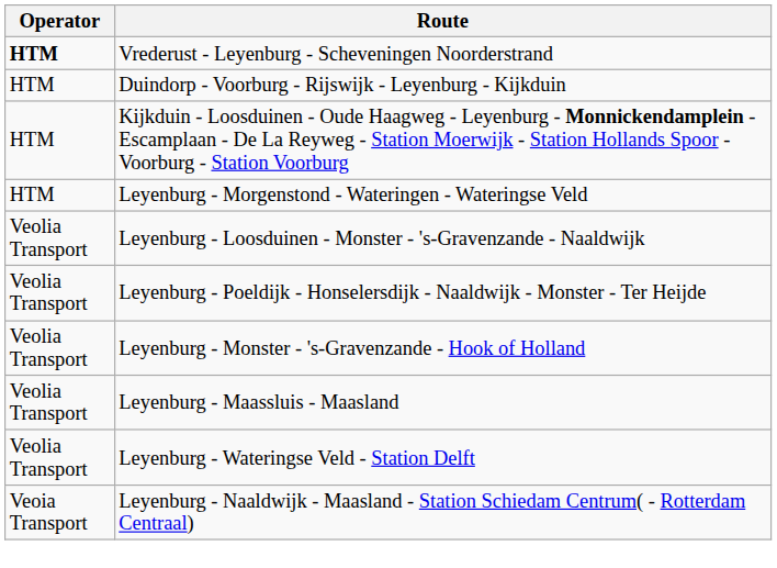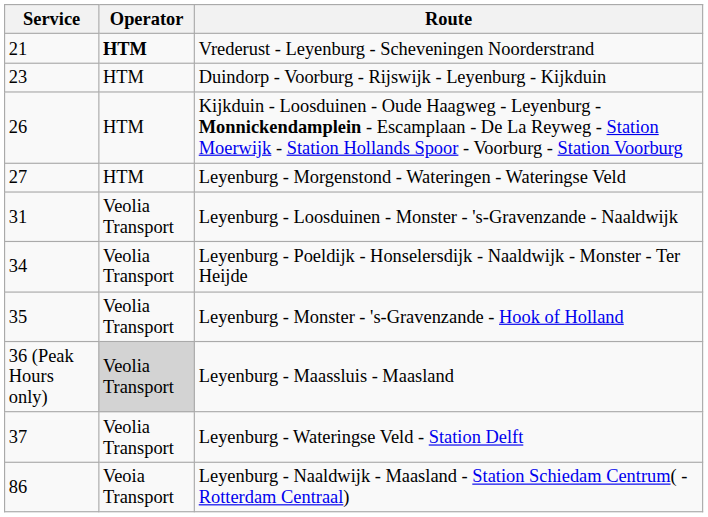+ column: Service | 21 | 23 | 26 | 27 | 31 | 34 | 35 | 36 (Peak Hours only) | 37 | 86
Leyenburg - Maassluis - Maasland | Operator: no background -> lightgrey background
